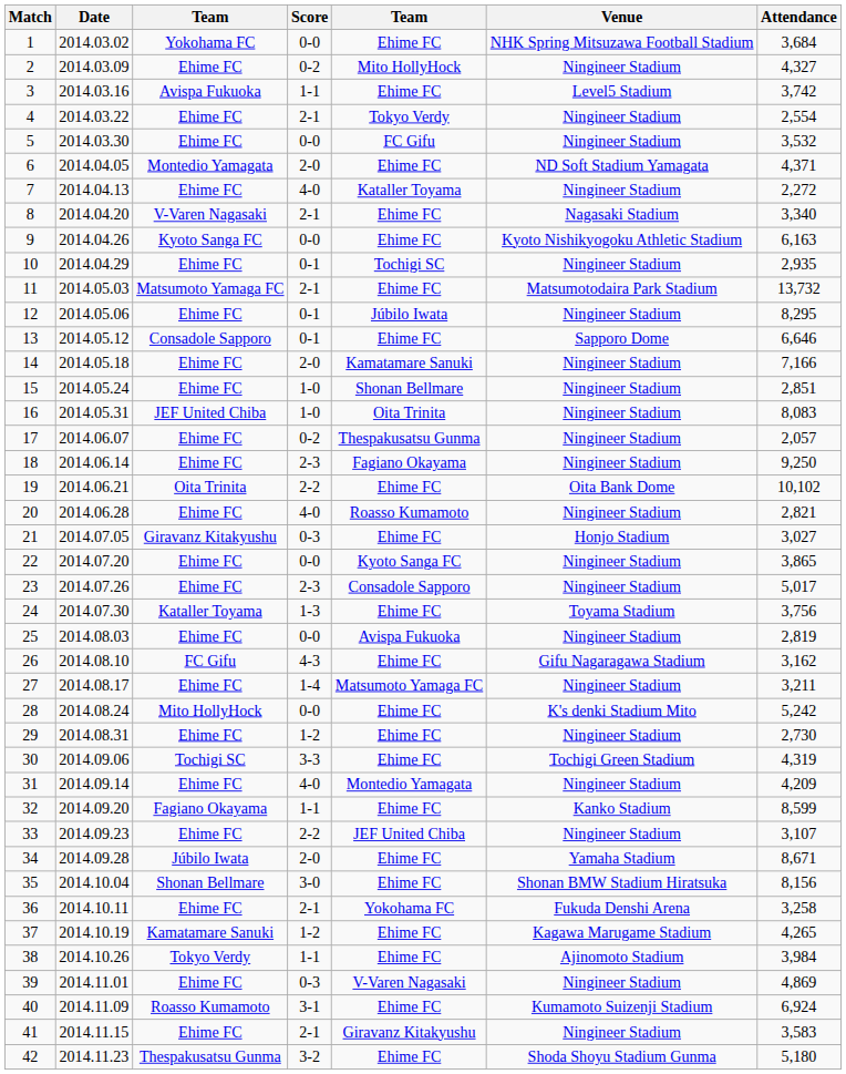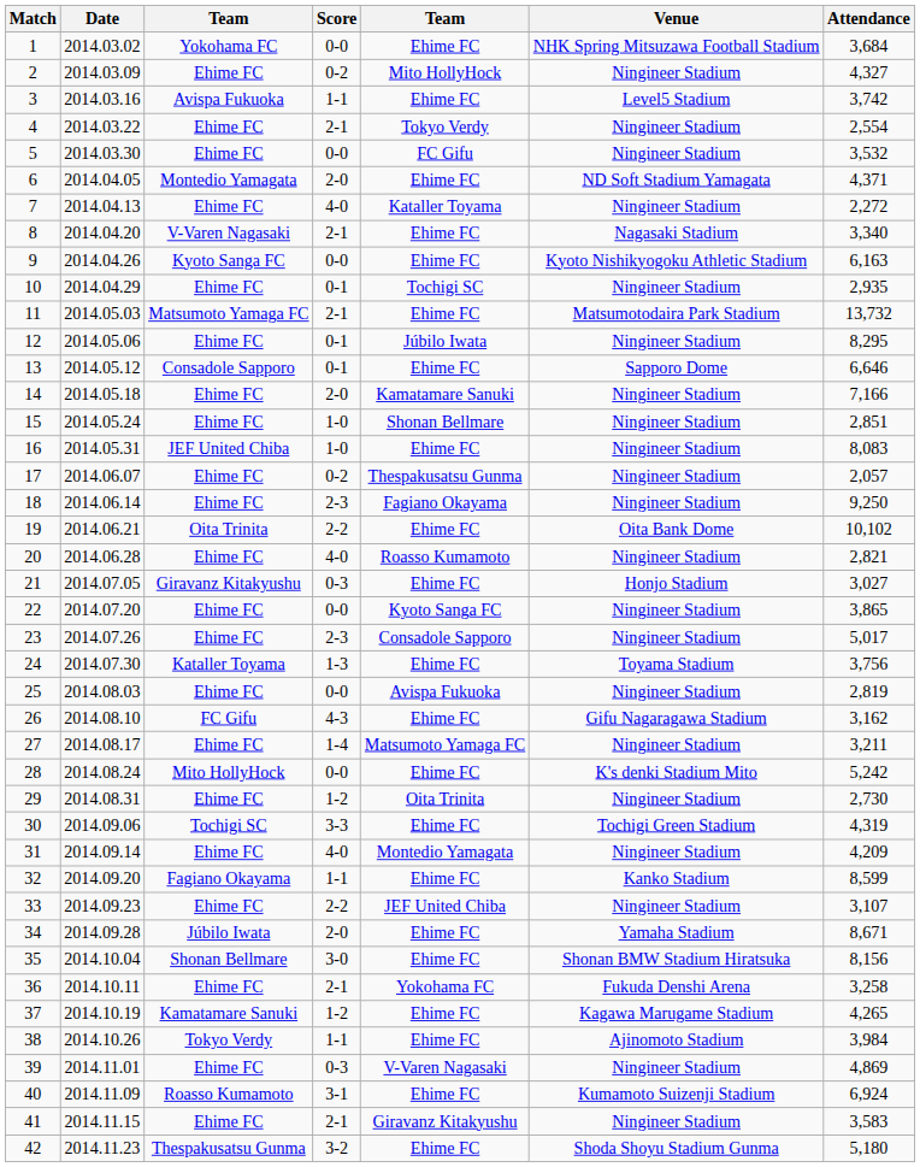16 | column 5: Oita Trinita -> Ehime FC
29 | column 5: Ehime FC -> Oita Trinita
